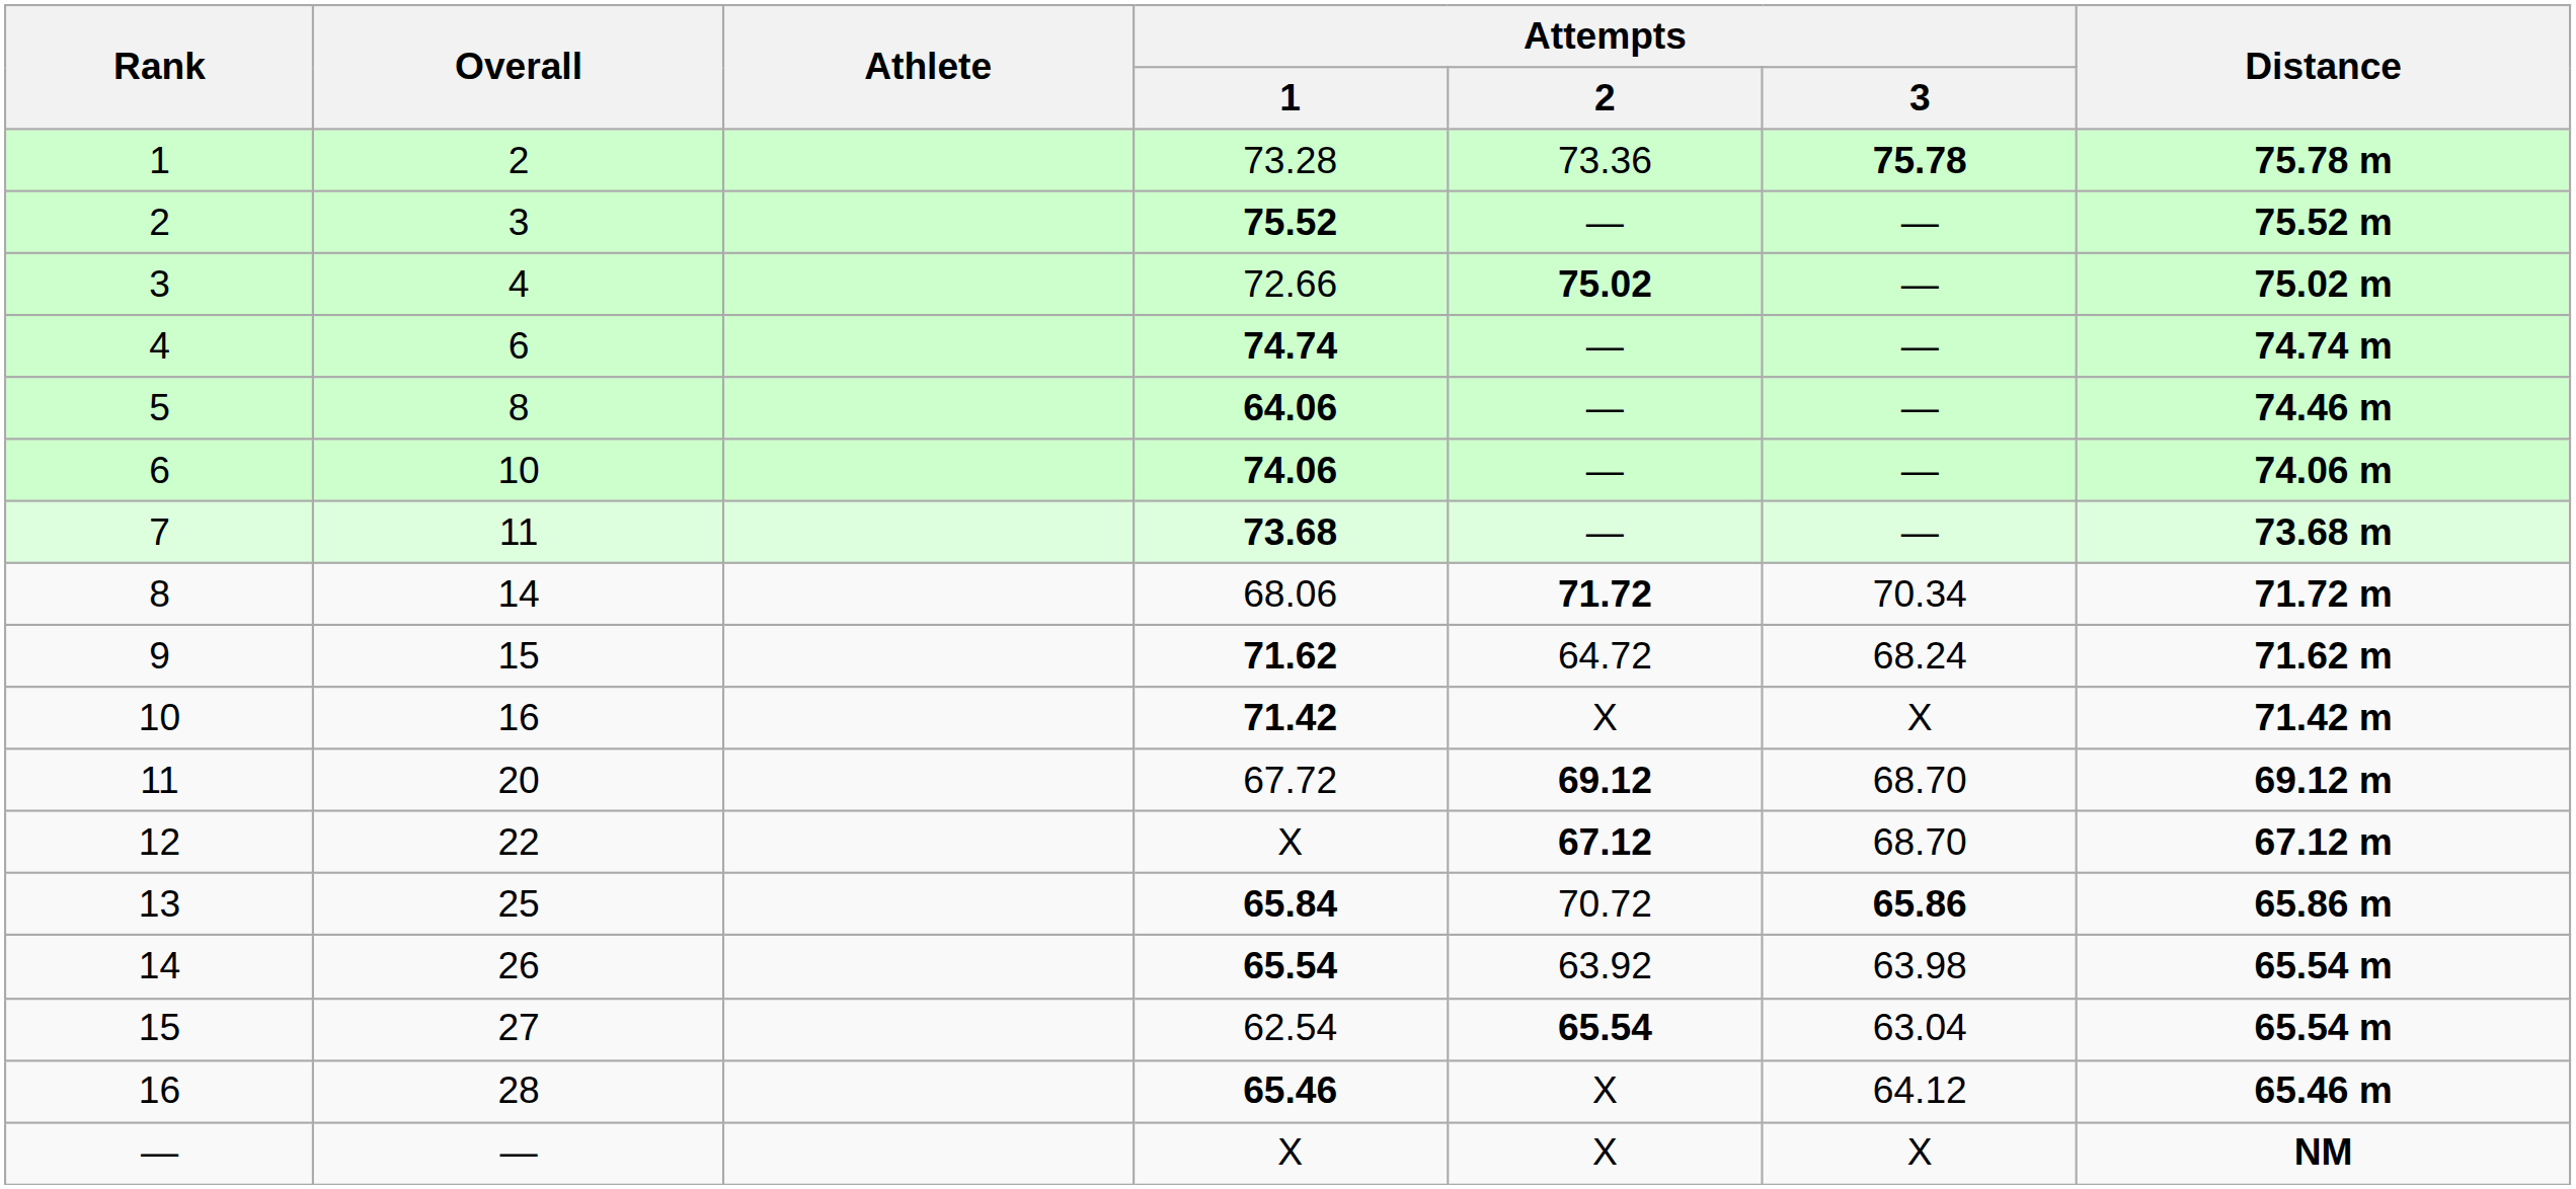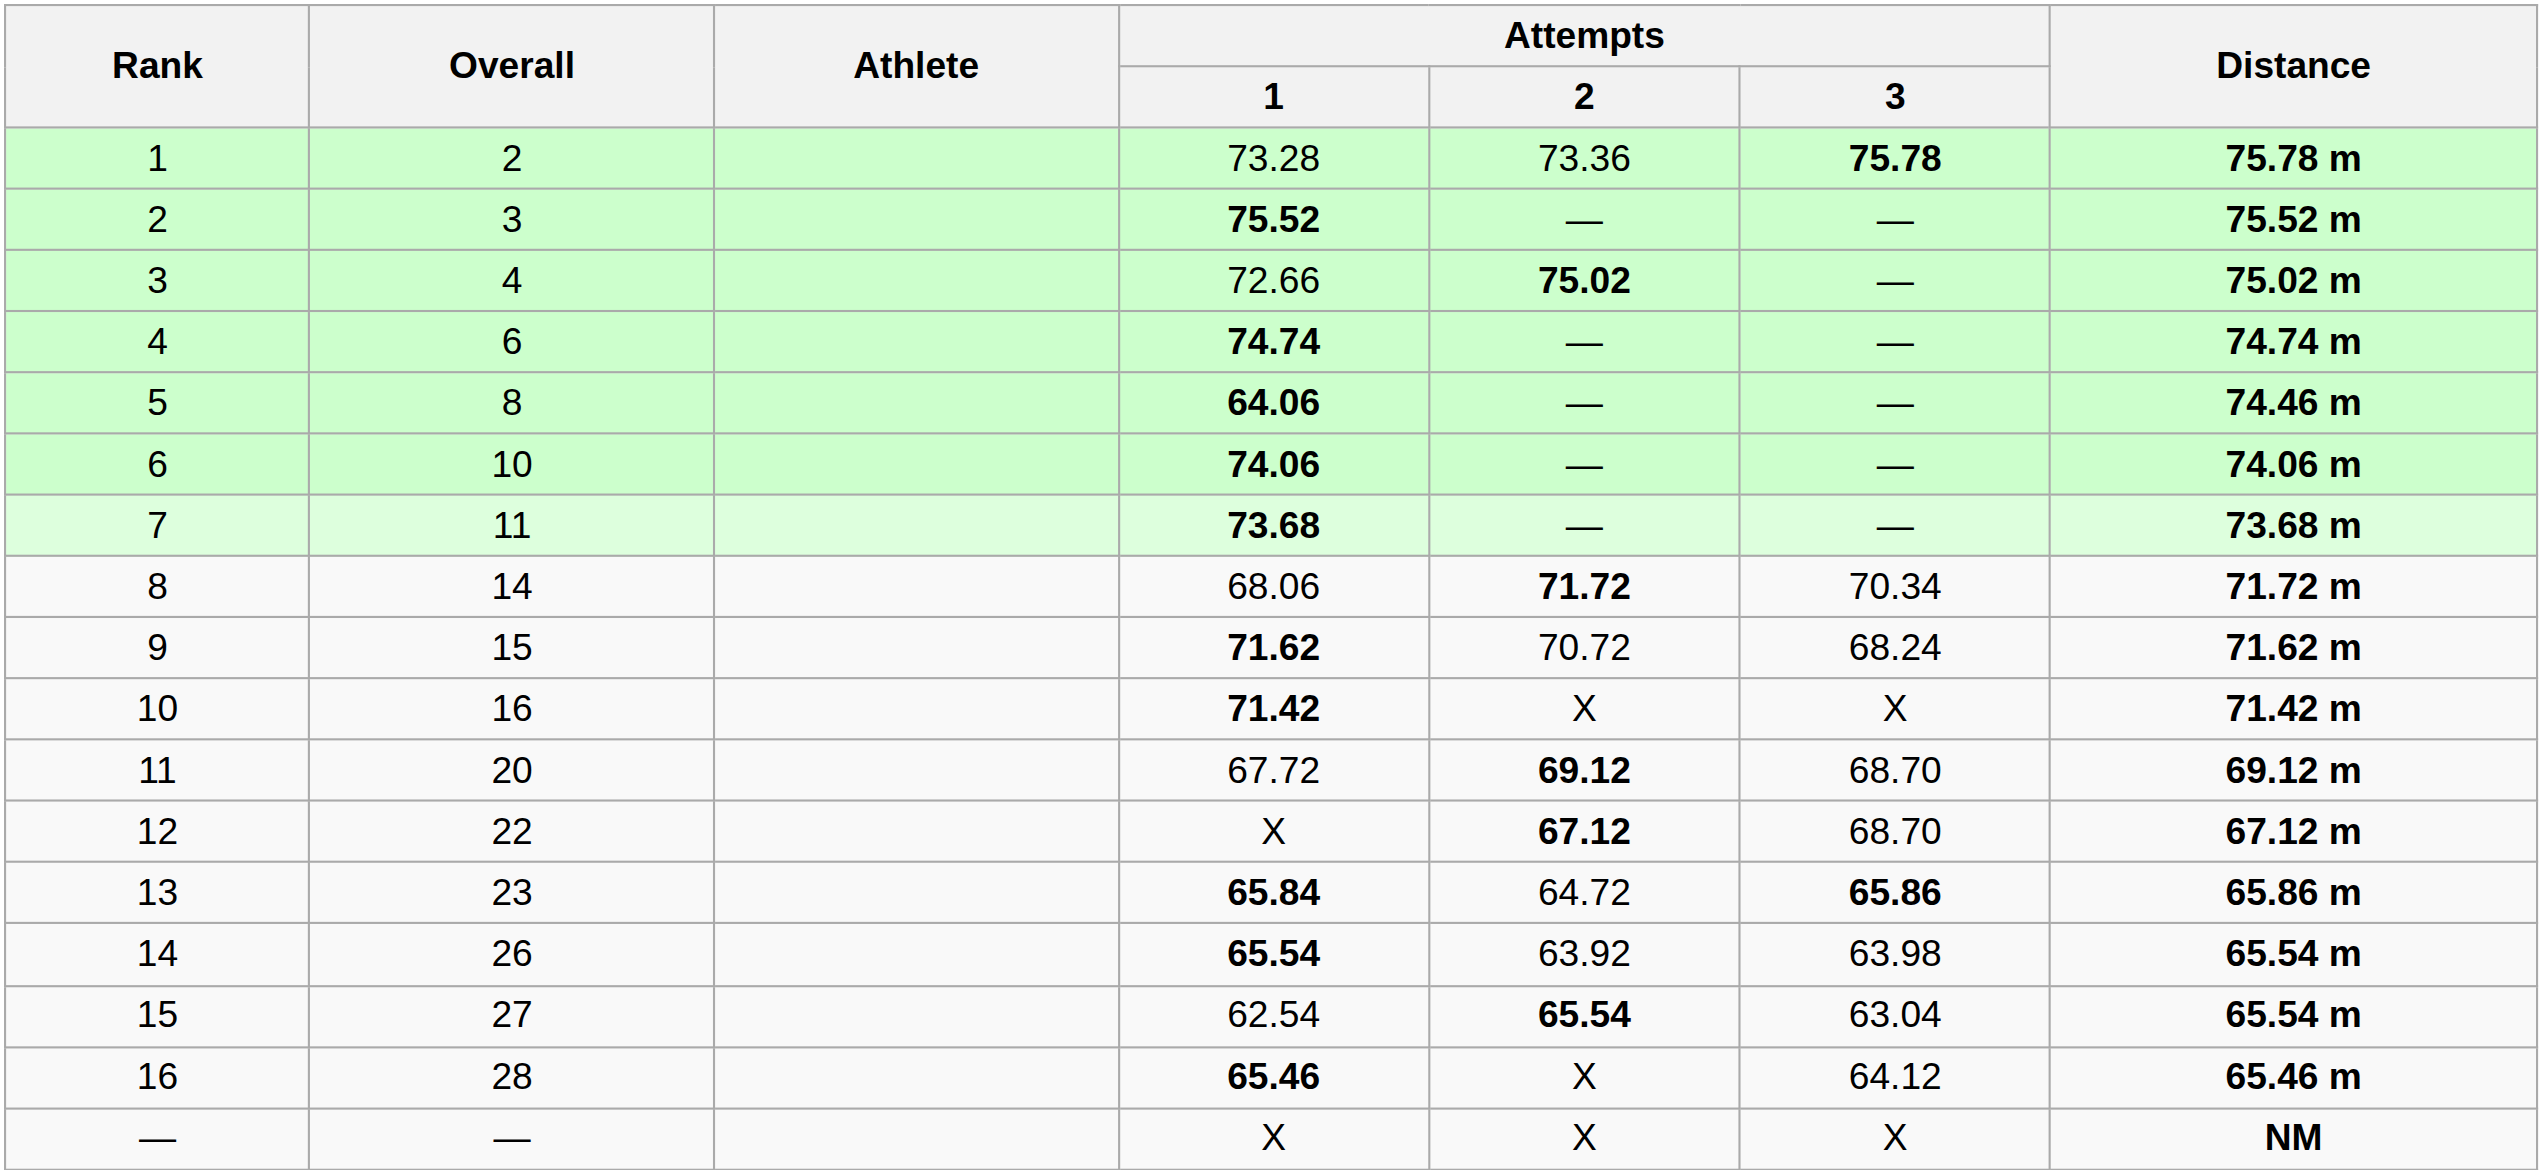9 | Attempts / 2: 64.72 -> 70.72
13 | Overall: 25 -> 23
13 | Attempts / 2: 70.72 -> 64.72
